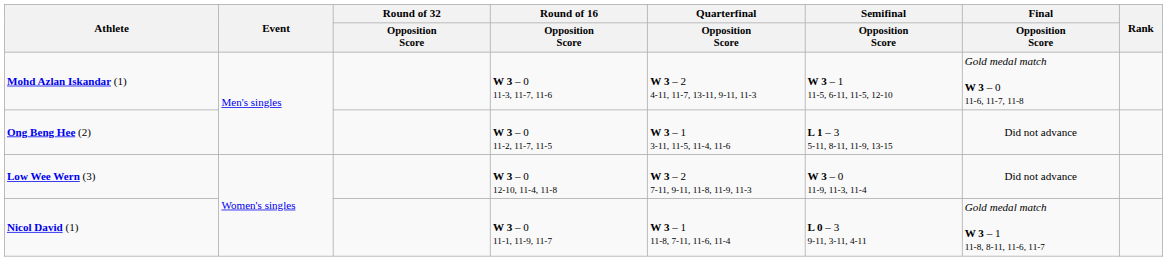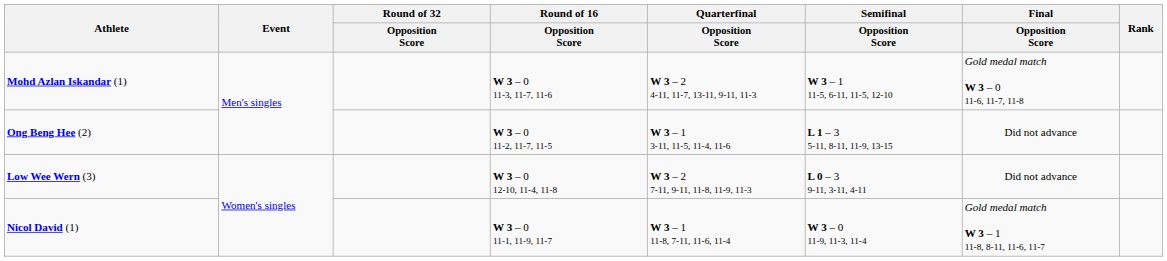Low Wee Wern (3) | Semifinal / Opposition Score: W 3 – 0 11-9, 11-3, 11-4 -> L 0 – 3 9-11, 3-11, 4-11
Nicol David (1) | Semifinal / Opposition Score: L 0 – 3 9-11, 3-11, 4-11 -> W 3 – 0 11-9, 11-3, 11-4
